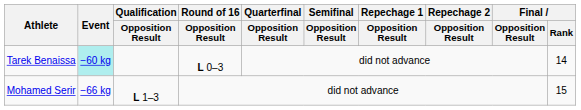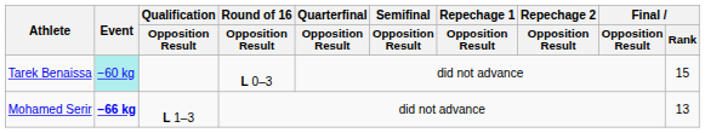Tarek Benaissa | Final / Rank: 14 -> 15
Mohamed Serir | Event: normal -> bold
Mohamed Serir | Final / Rank: 15 -> 13
